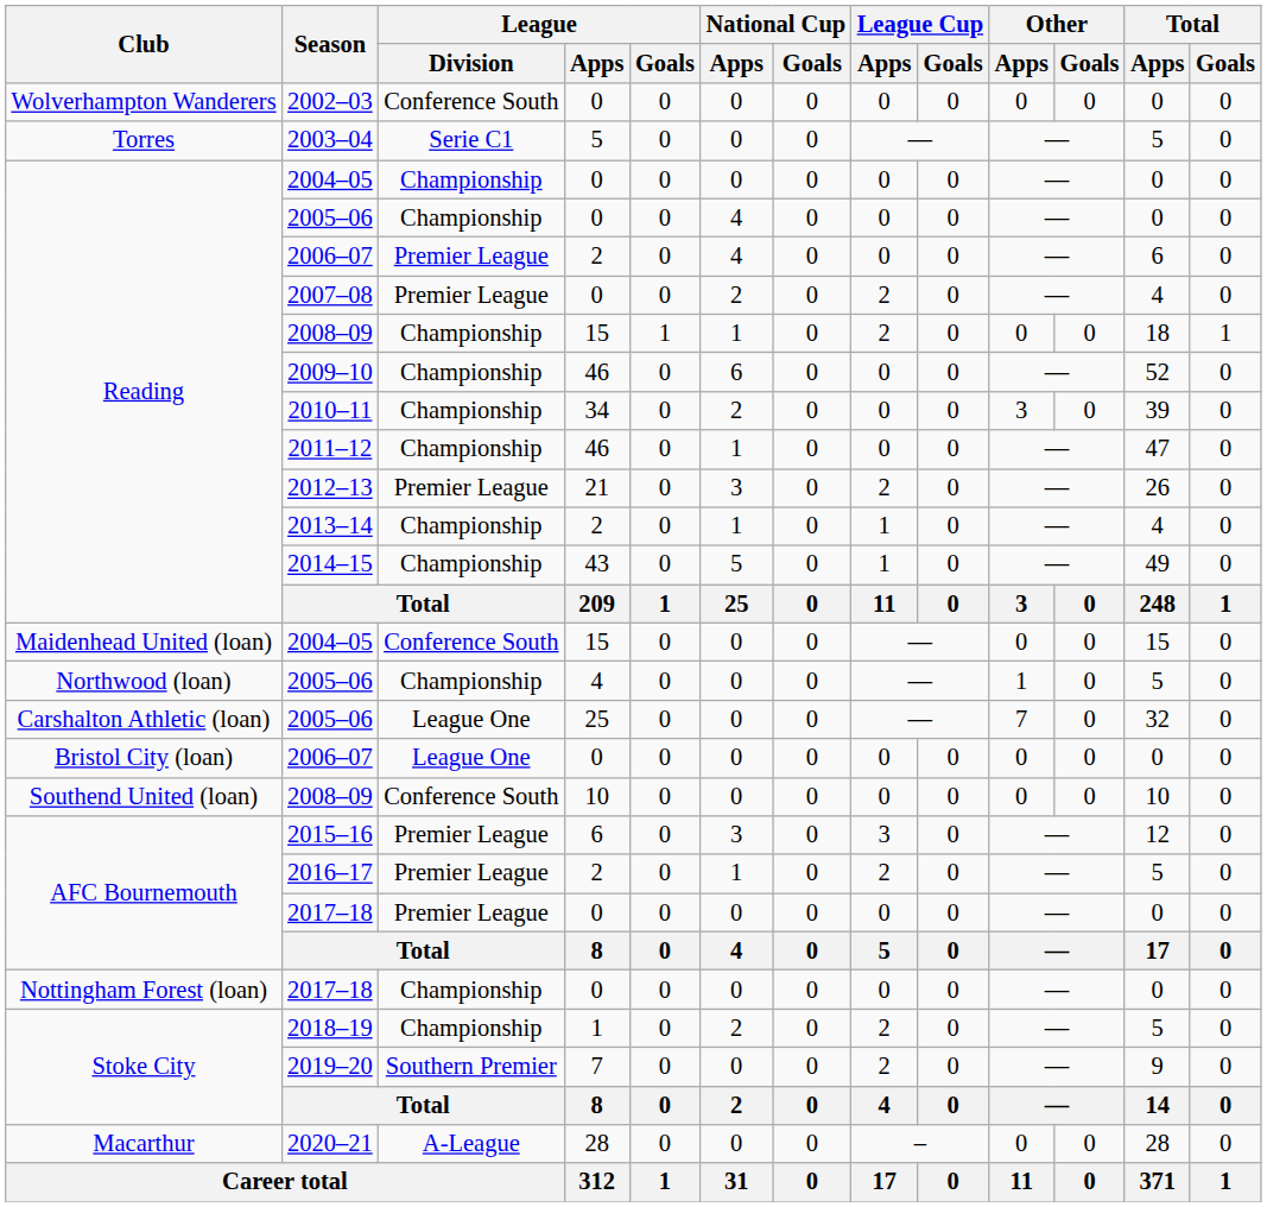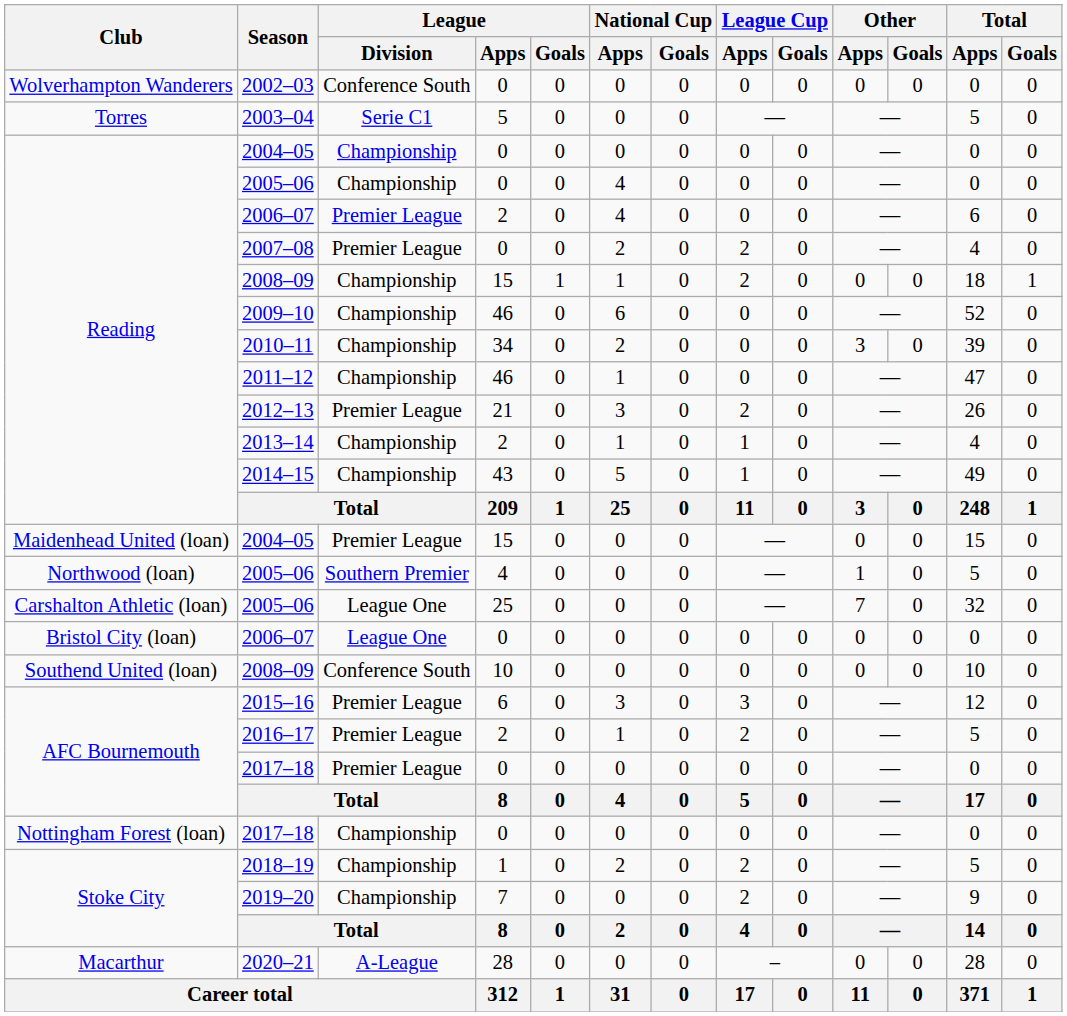Maidenhead United (loan) / 2004–05 | League / Division: Conference South -> Premier League
Northwood (loan) / 2005–06 | League / Division: Championship -> Southern Premier
2019–20 | League / Division: Southern Premier -> Championship
